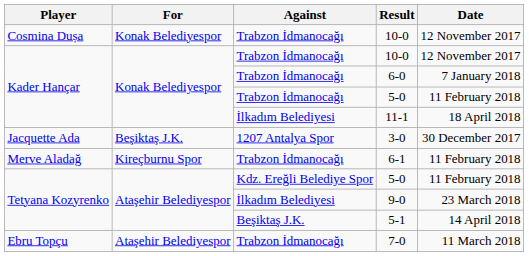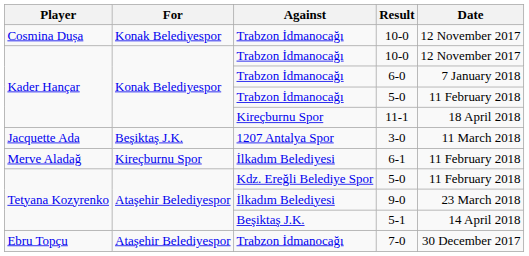11-1 | Against: İlkadım Belediyesi -> Kireçburnu Spor
3-0 | Date: 30 December 2017 -> 11 March 2018
6-1 | Against: Trabzon İdmanocağı -> İlkadım Belediyesi
7-0 | Date: 11 March 2018 -> 30 December 2017
